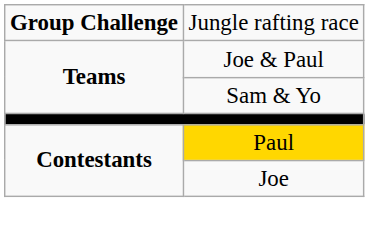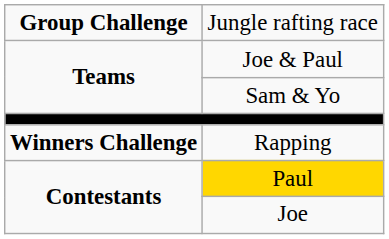+ row: Winners Challenge | Rapping
